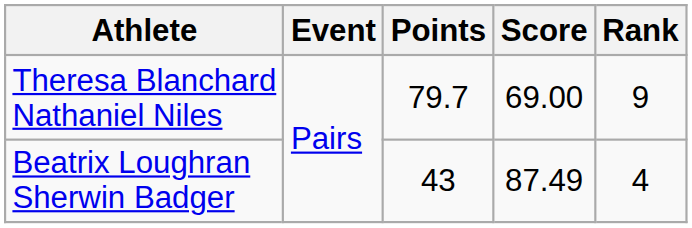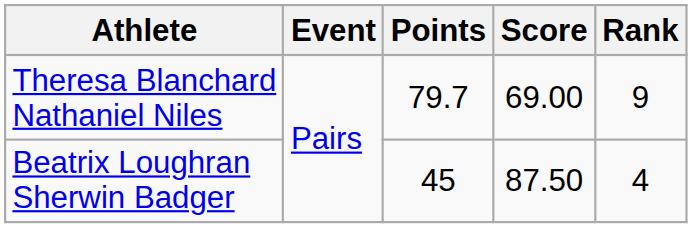Beatrix Loughran Sherwin Badger | Points: 43 -> 45
Beatrix Loughran Sherwin Badger | Score: 87.49 -> 87.50
